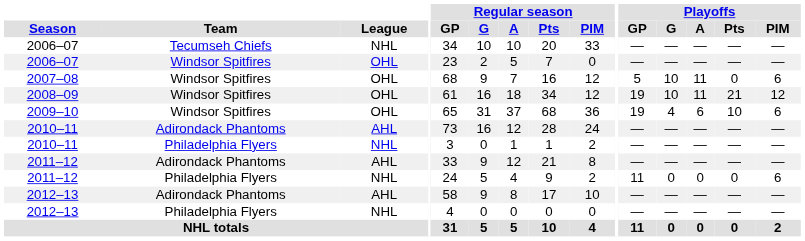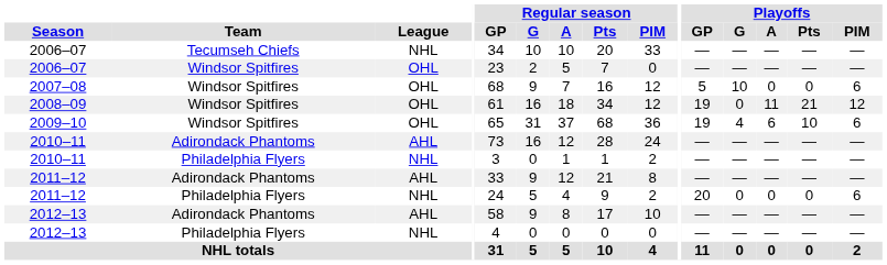2007–08 | Playoffs / A: 11 -> 0
2008–09 | Playoffs / G: 10 -> 0
2011–12 / Philadelphia Flyers | Playoffs / GP: 11 -> 20
